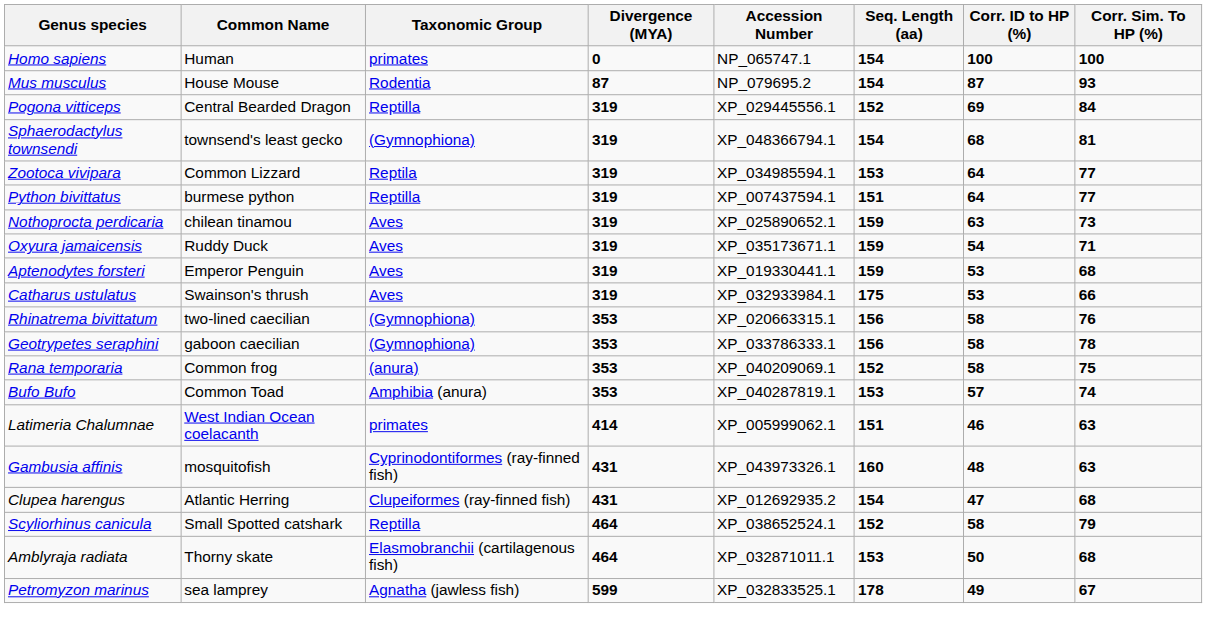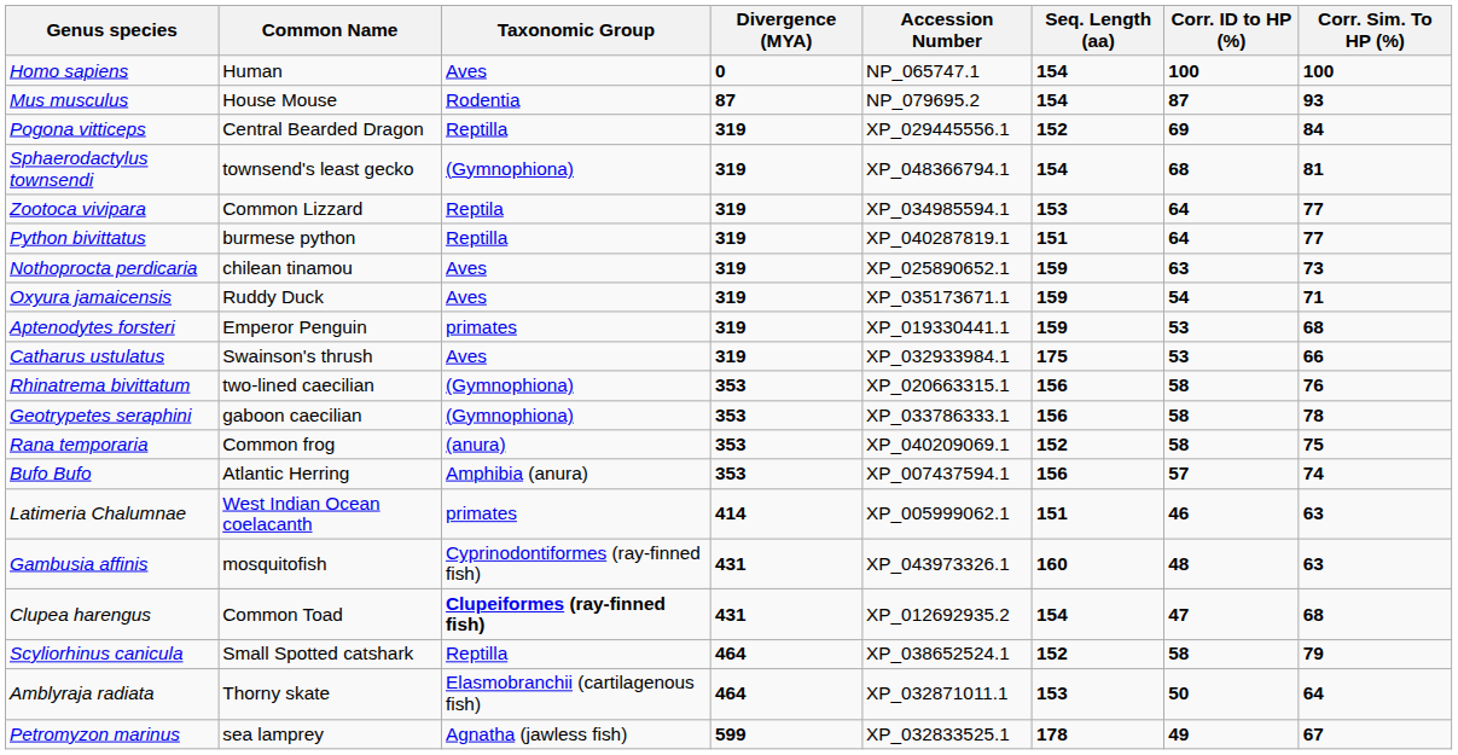Homo sapiens | Taxonomic Group: primates -> Aves
Python bivittatus | Accession Number: XP_007437594.1 -> XP_040287819.1
Aptenodytes forsteri | Taxonomic Group: Aves -> primates
Bufo Bufo | Common Name: Common Toad -> Atlantic Herring
Bufo Bufo | Accession Number: XP_040287819.1 -> XP_007437594.1
Bufo Bufo | Seq. Length (aa): 153 -> 156
Clupea harengus | Common Name: Atlantic Herring -> Common Toad
Clupea harengus | Taxonomic Group: normal -> bold
Amblyraja radiata | Corr. Sim. To HP (%): 68 -> 64
